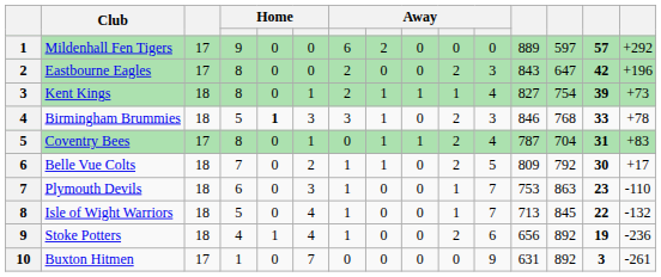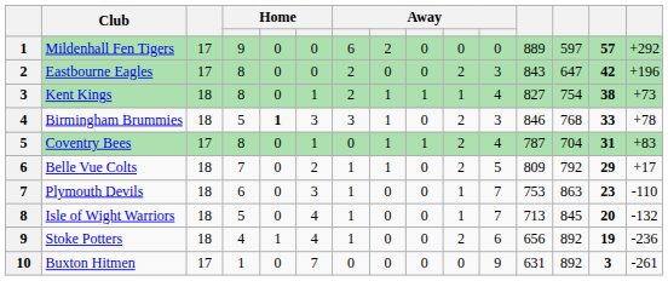Kent Kings | column 14: 39 -> 38
Belle Vue Colts | column 14: 30 -> 29
Isle of Wight Warriors | column 14: 22 -> 20
